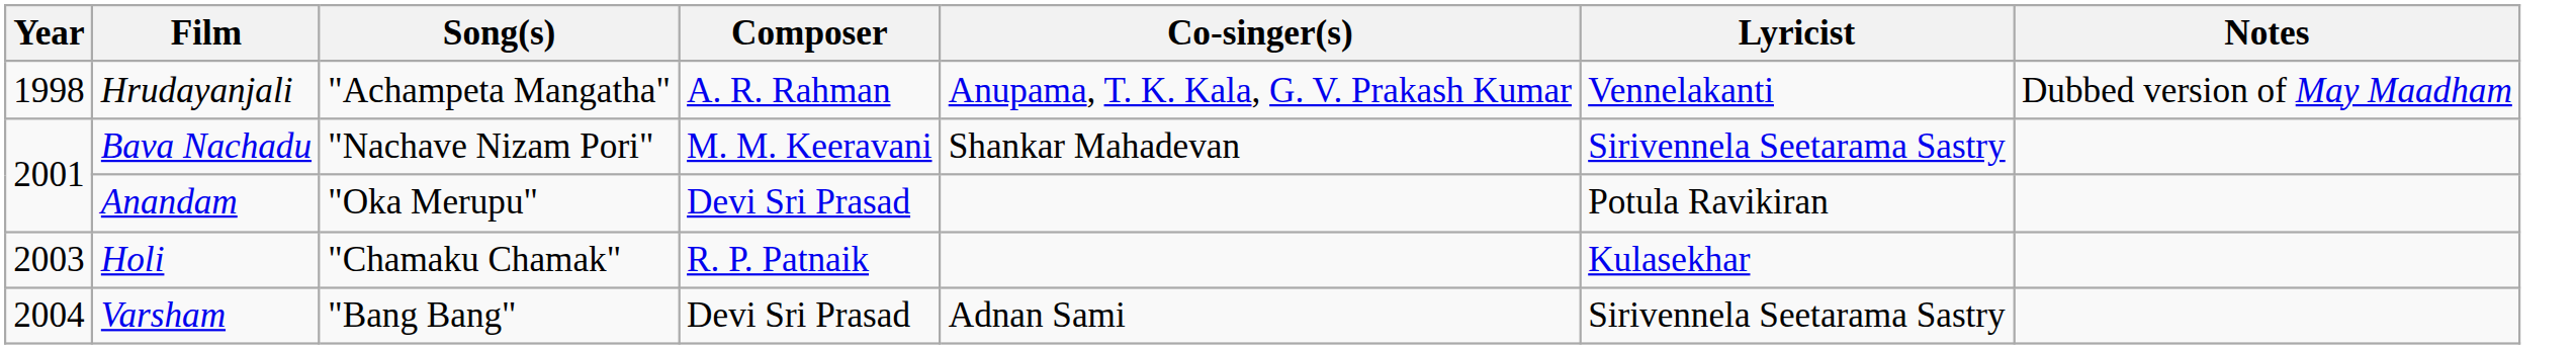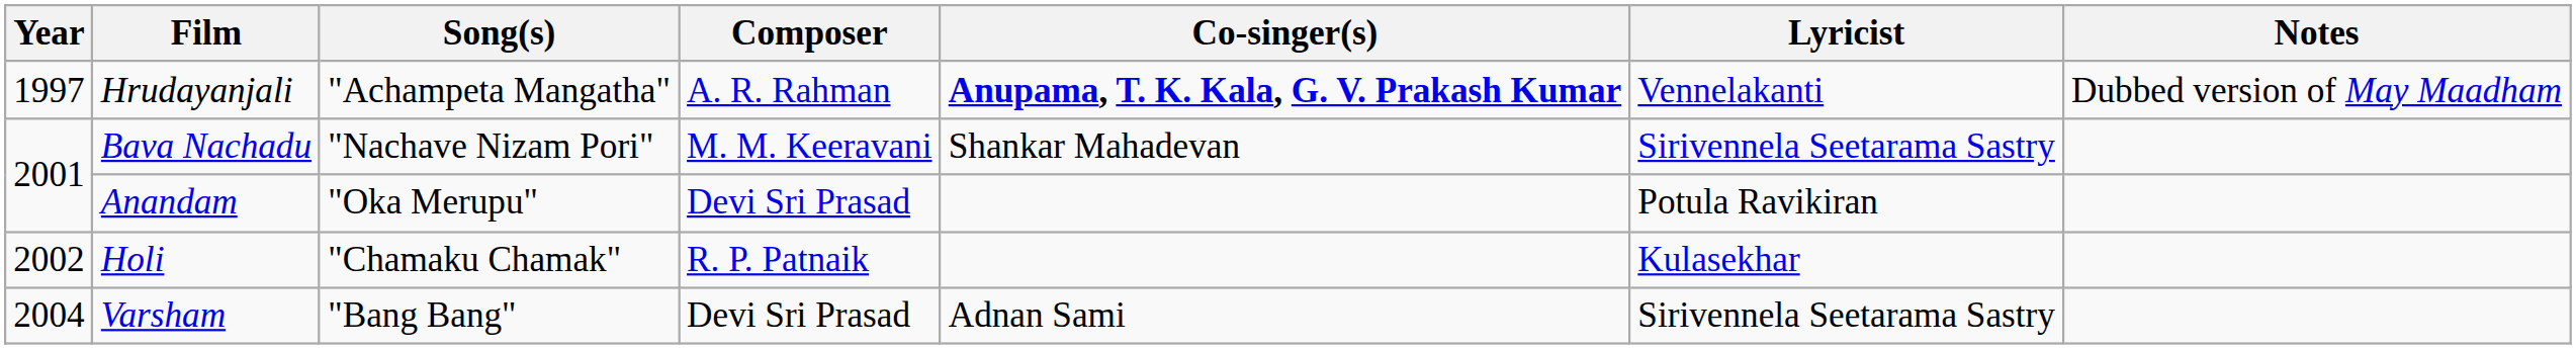Hrudayanjali | Year: 1998 -> 1997
Hrudayanjali | Co-singer(s): normal -> bold
Holi | Year: 2003 -> 2002
